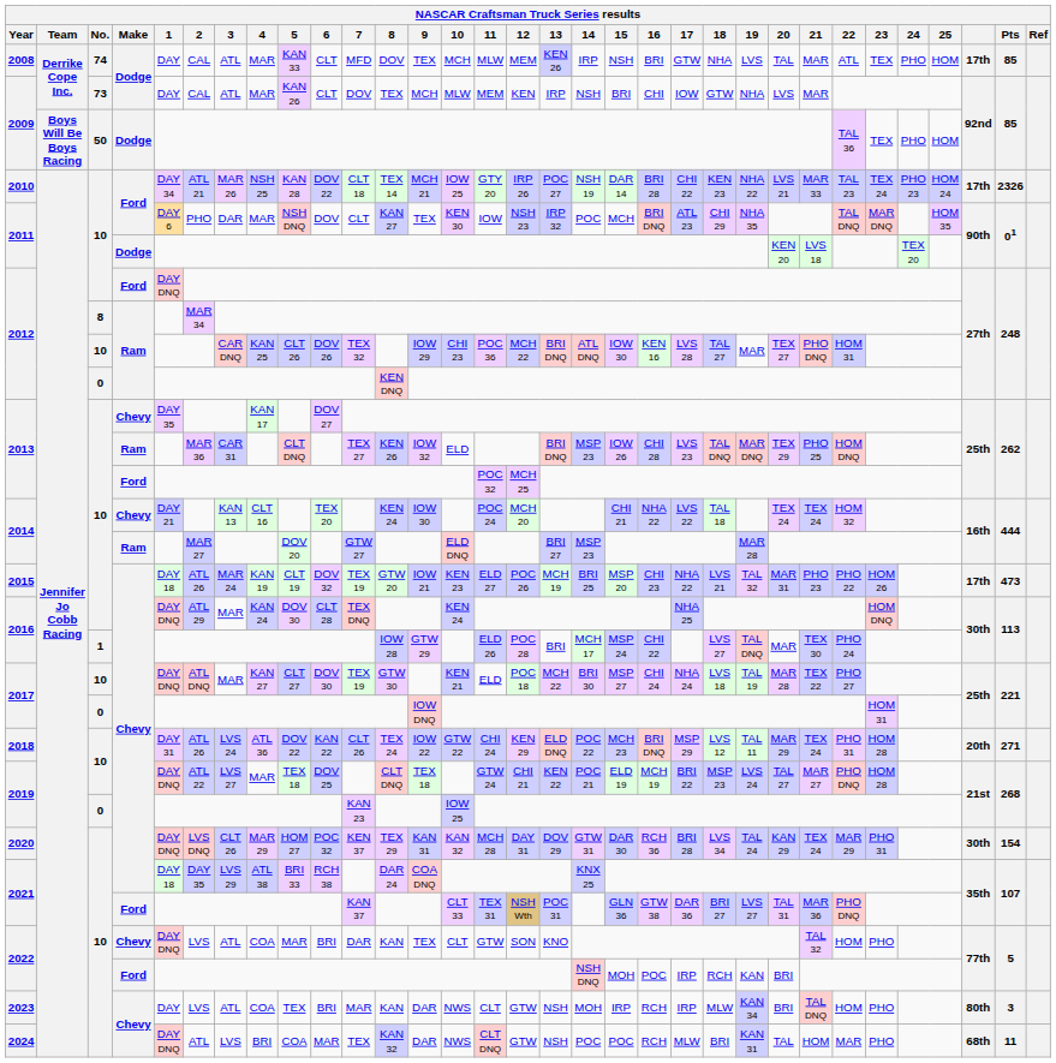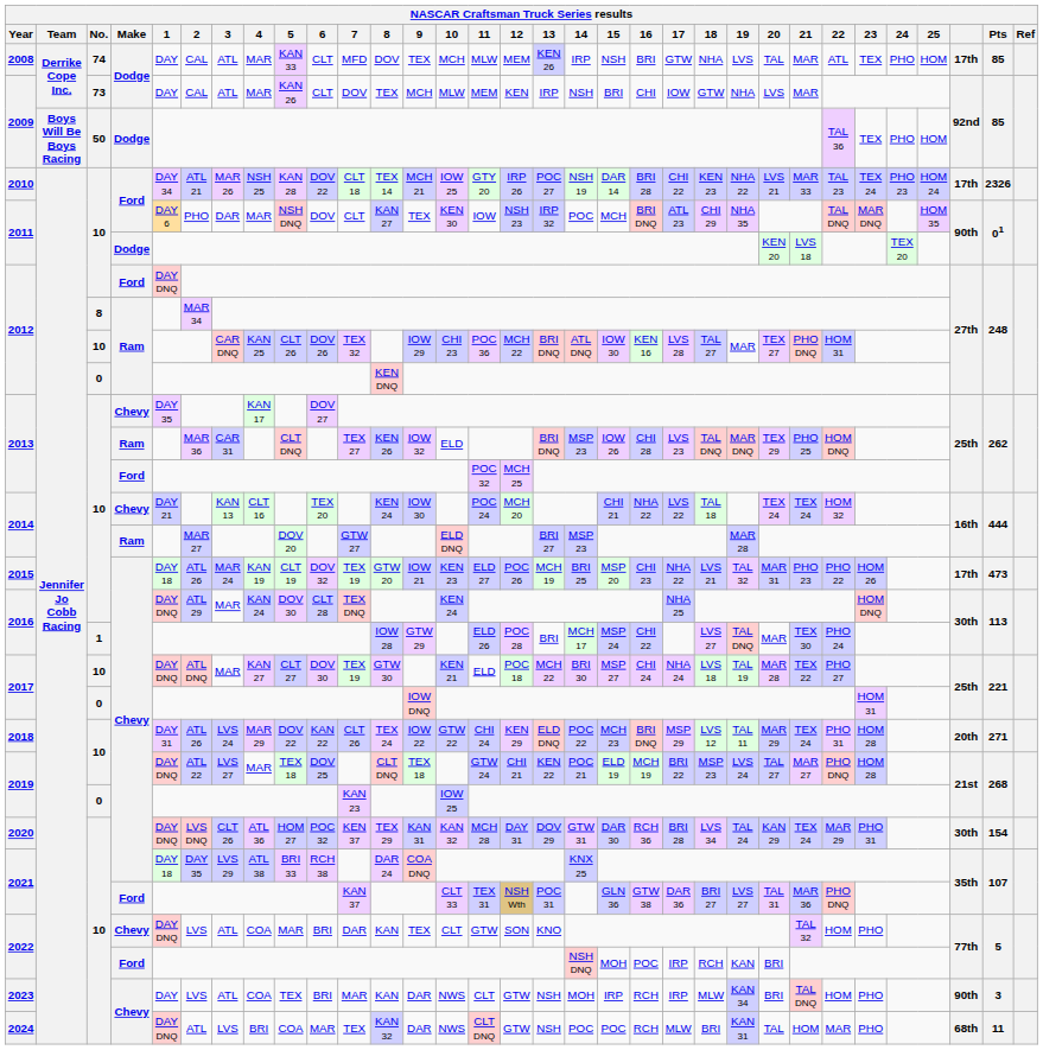2018 | 4: ATL 36 -> MAR 29
2020 | 4: MAR 29 -> ATL 36
2023 | column 30: 80th -> 90th
